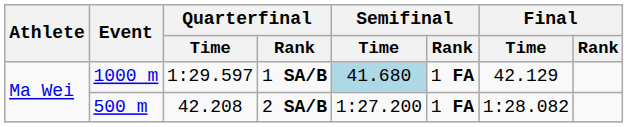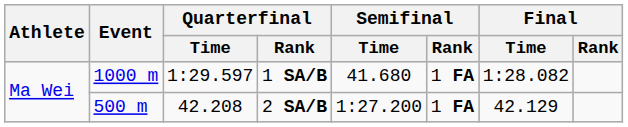1 SA/B | Semifinal / Time: lightblue background -> no background
1 SA/B | Final / Time: 42.129 -> 1:28.082
2 SA/B | Final / Time: 1:28.082 -> 42.129
